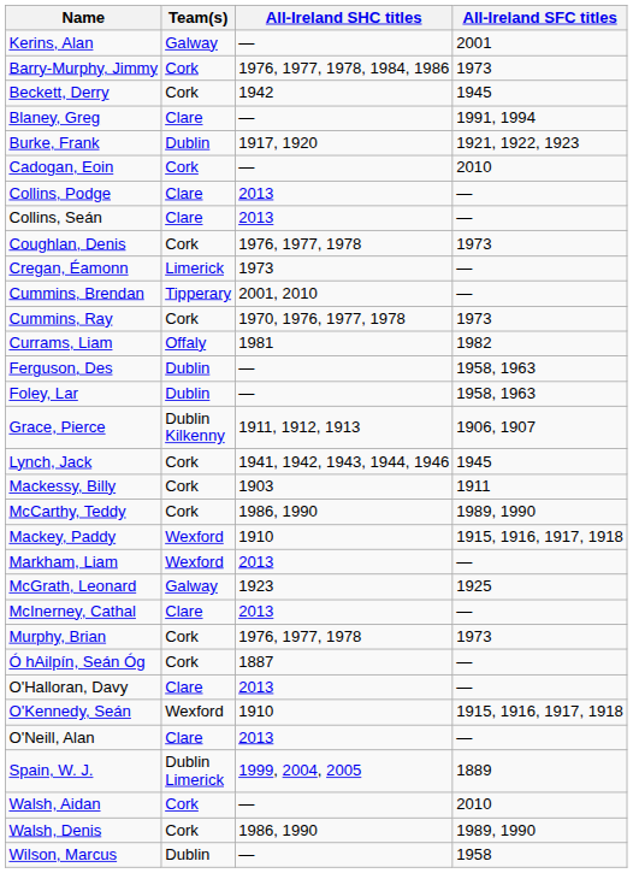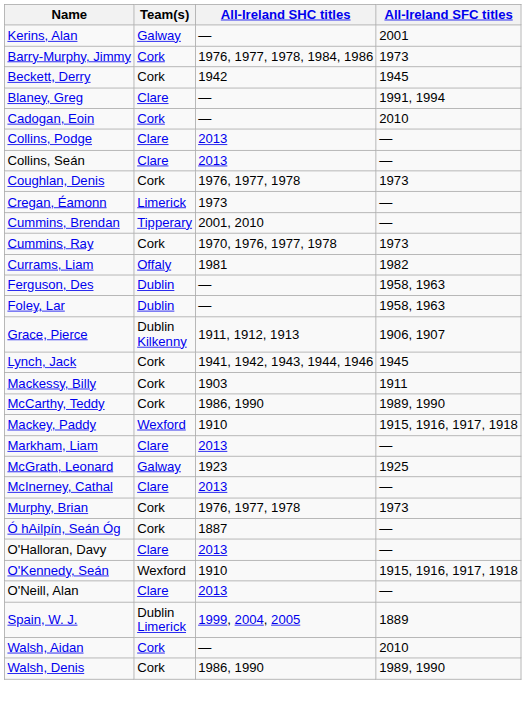- row: Burke, Frank | Dublin | 1917, 1920 | 1921, 1922, 1923
Markham, Liam | Team(s): Wexford -> Clare
- row: Wilson, Marcus | Dublin | — | 1958
